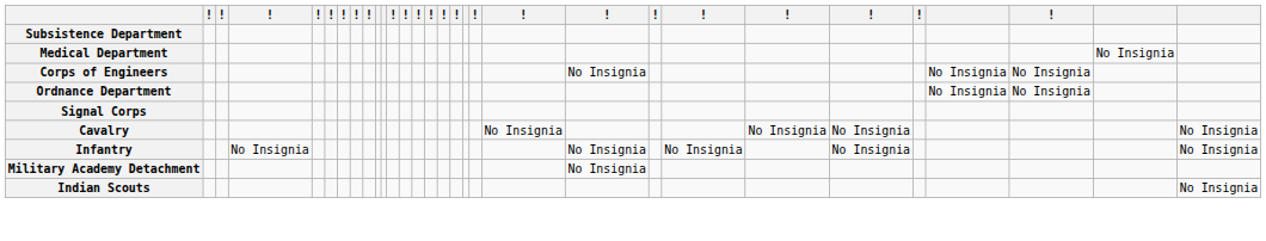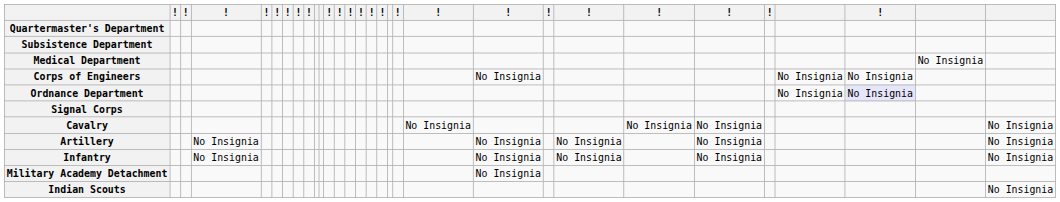+ row: Quartermaster's Department
Ordnance Department | column 28: no background -> lavender background
+ row: Artillery | No Insignia | No Insignia | No Insignia | No Insignia | No Insignia
